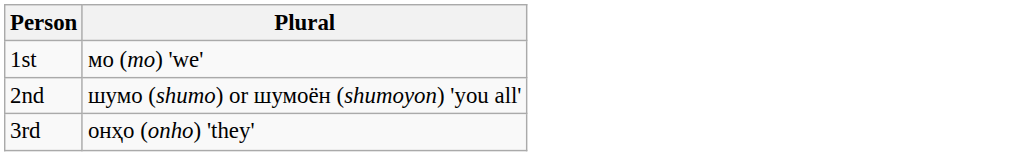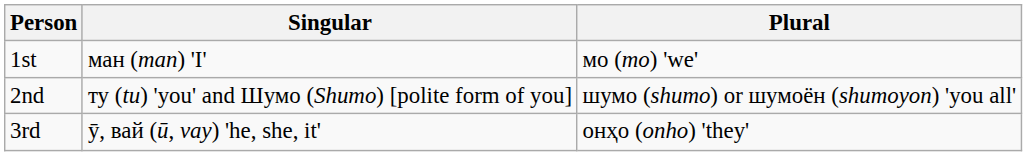+ column: Singular | ман (man) 'I' | ту (tu) 'you' and Шумо (Shumo) [polite form of you] | ӯ, вай (ū, vay) 'he, she, it'
